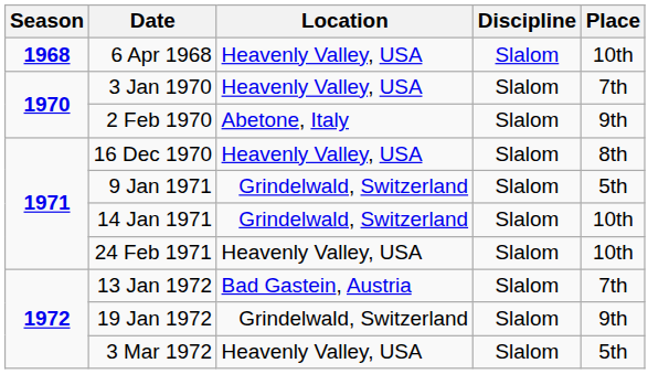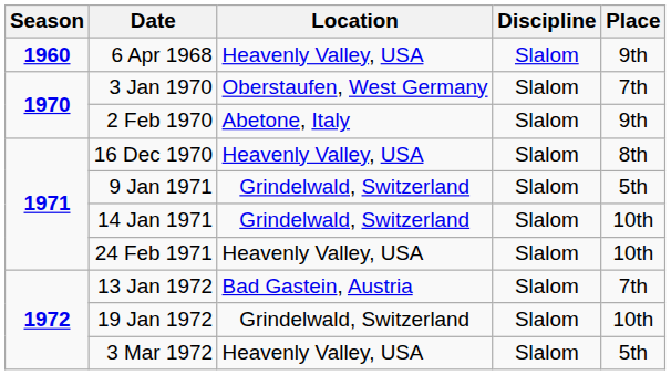6 Apr 1968 | Season: 1968 -> 1960
6 Apr 1968 | Place: 10th -> 9th
3 Jan 1970 | Location: Heavenly Valley, USA -> Oberstaufen, West Germany
19 Jan 1972 | Place: 9th -> 10th
